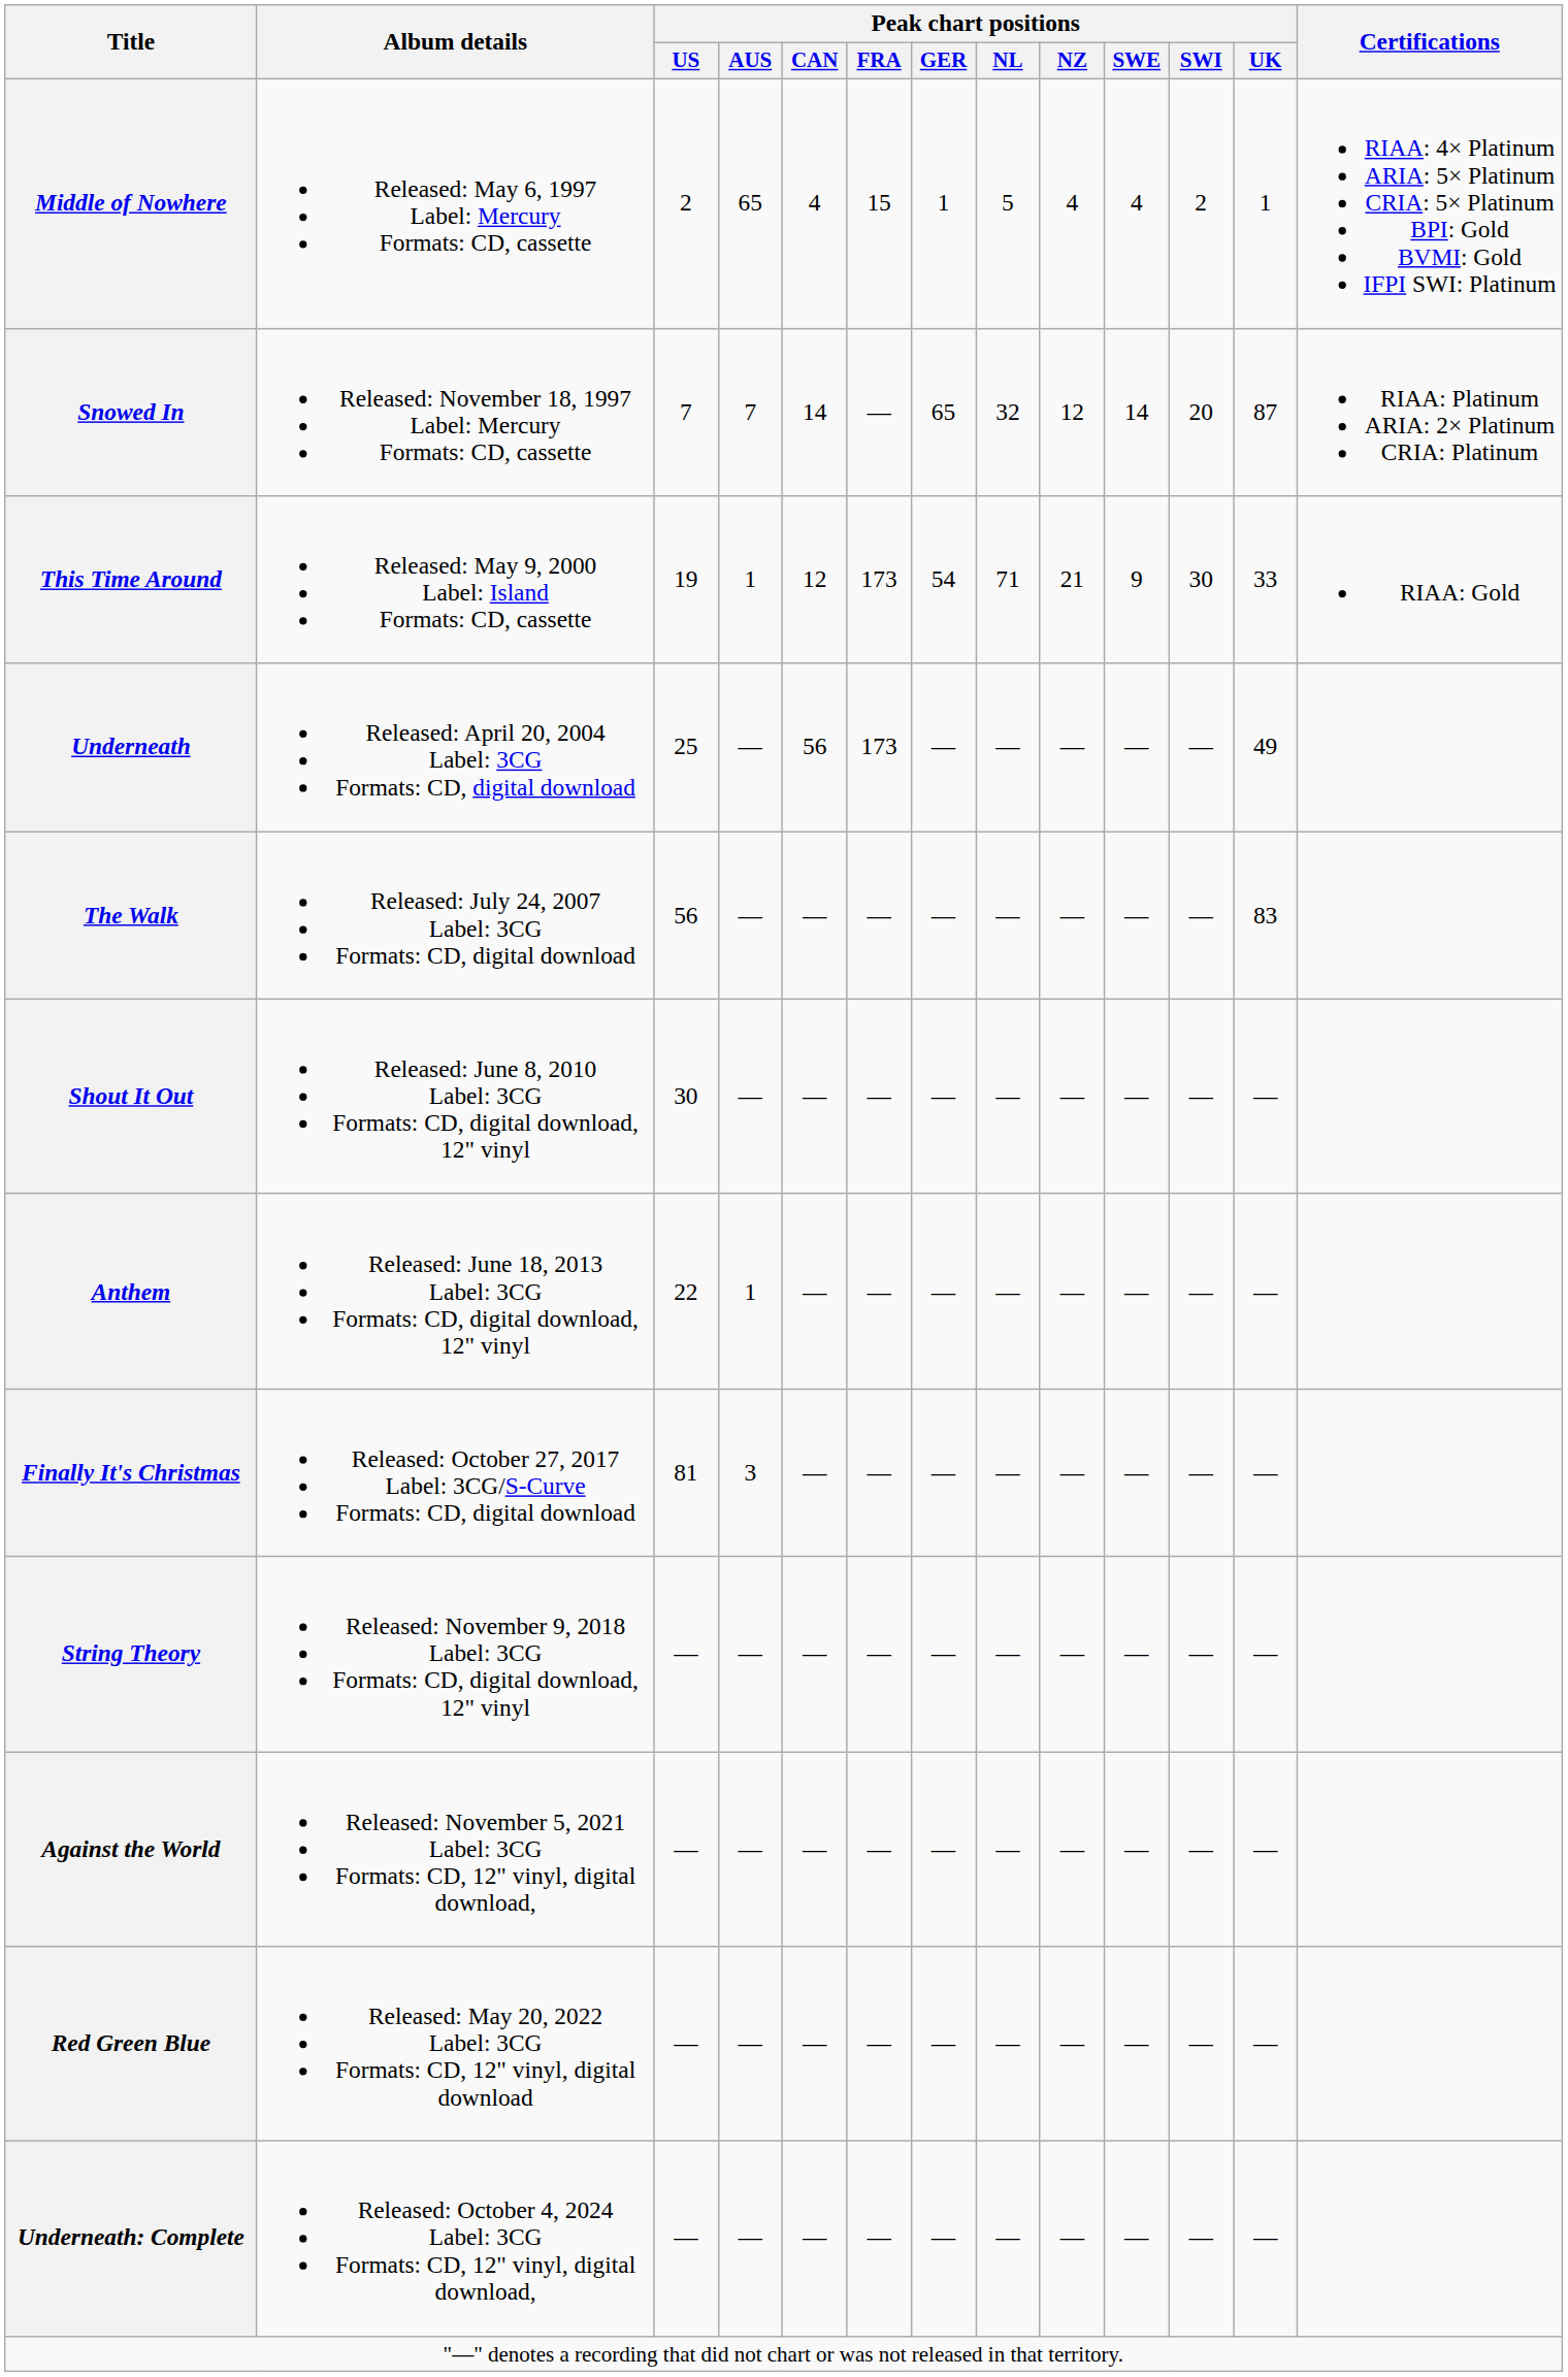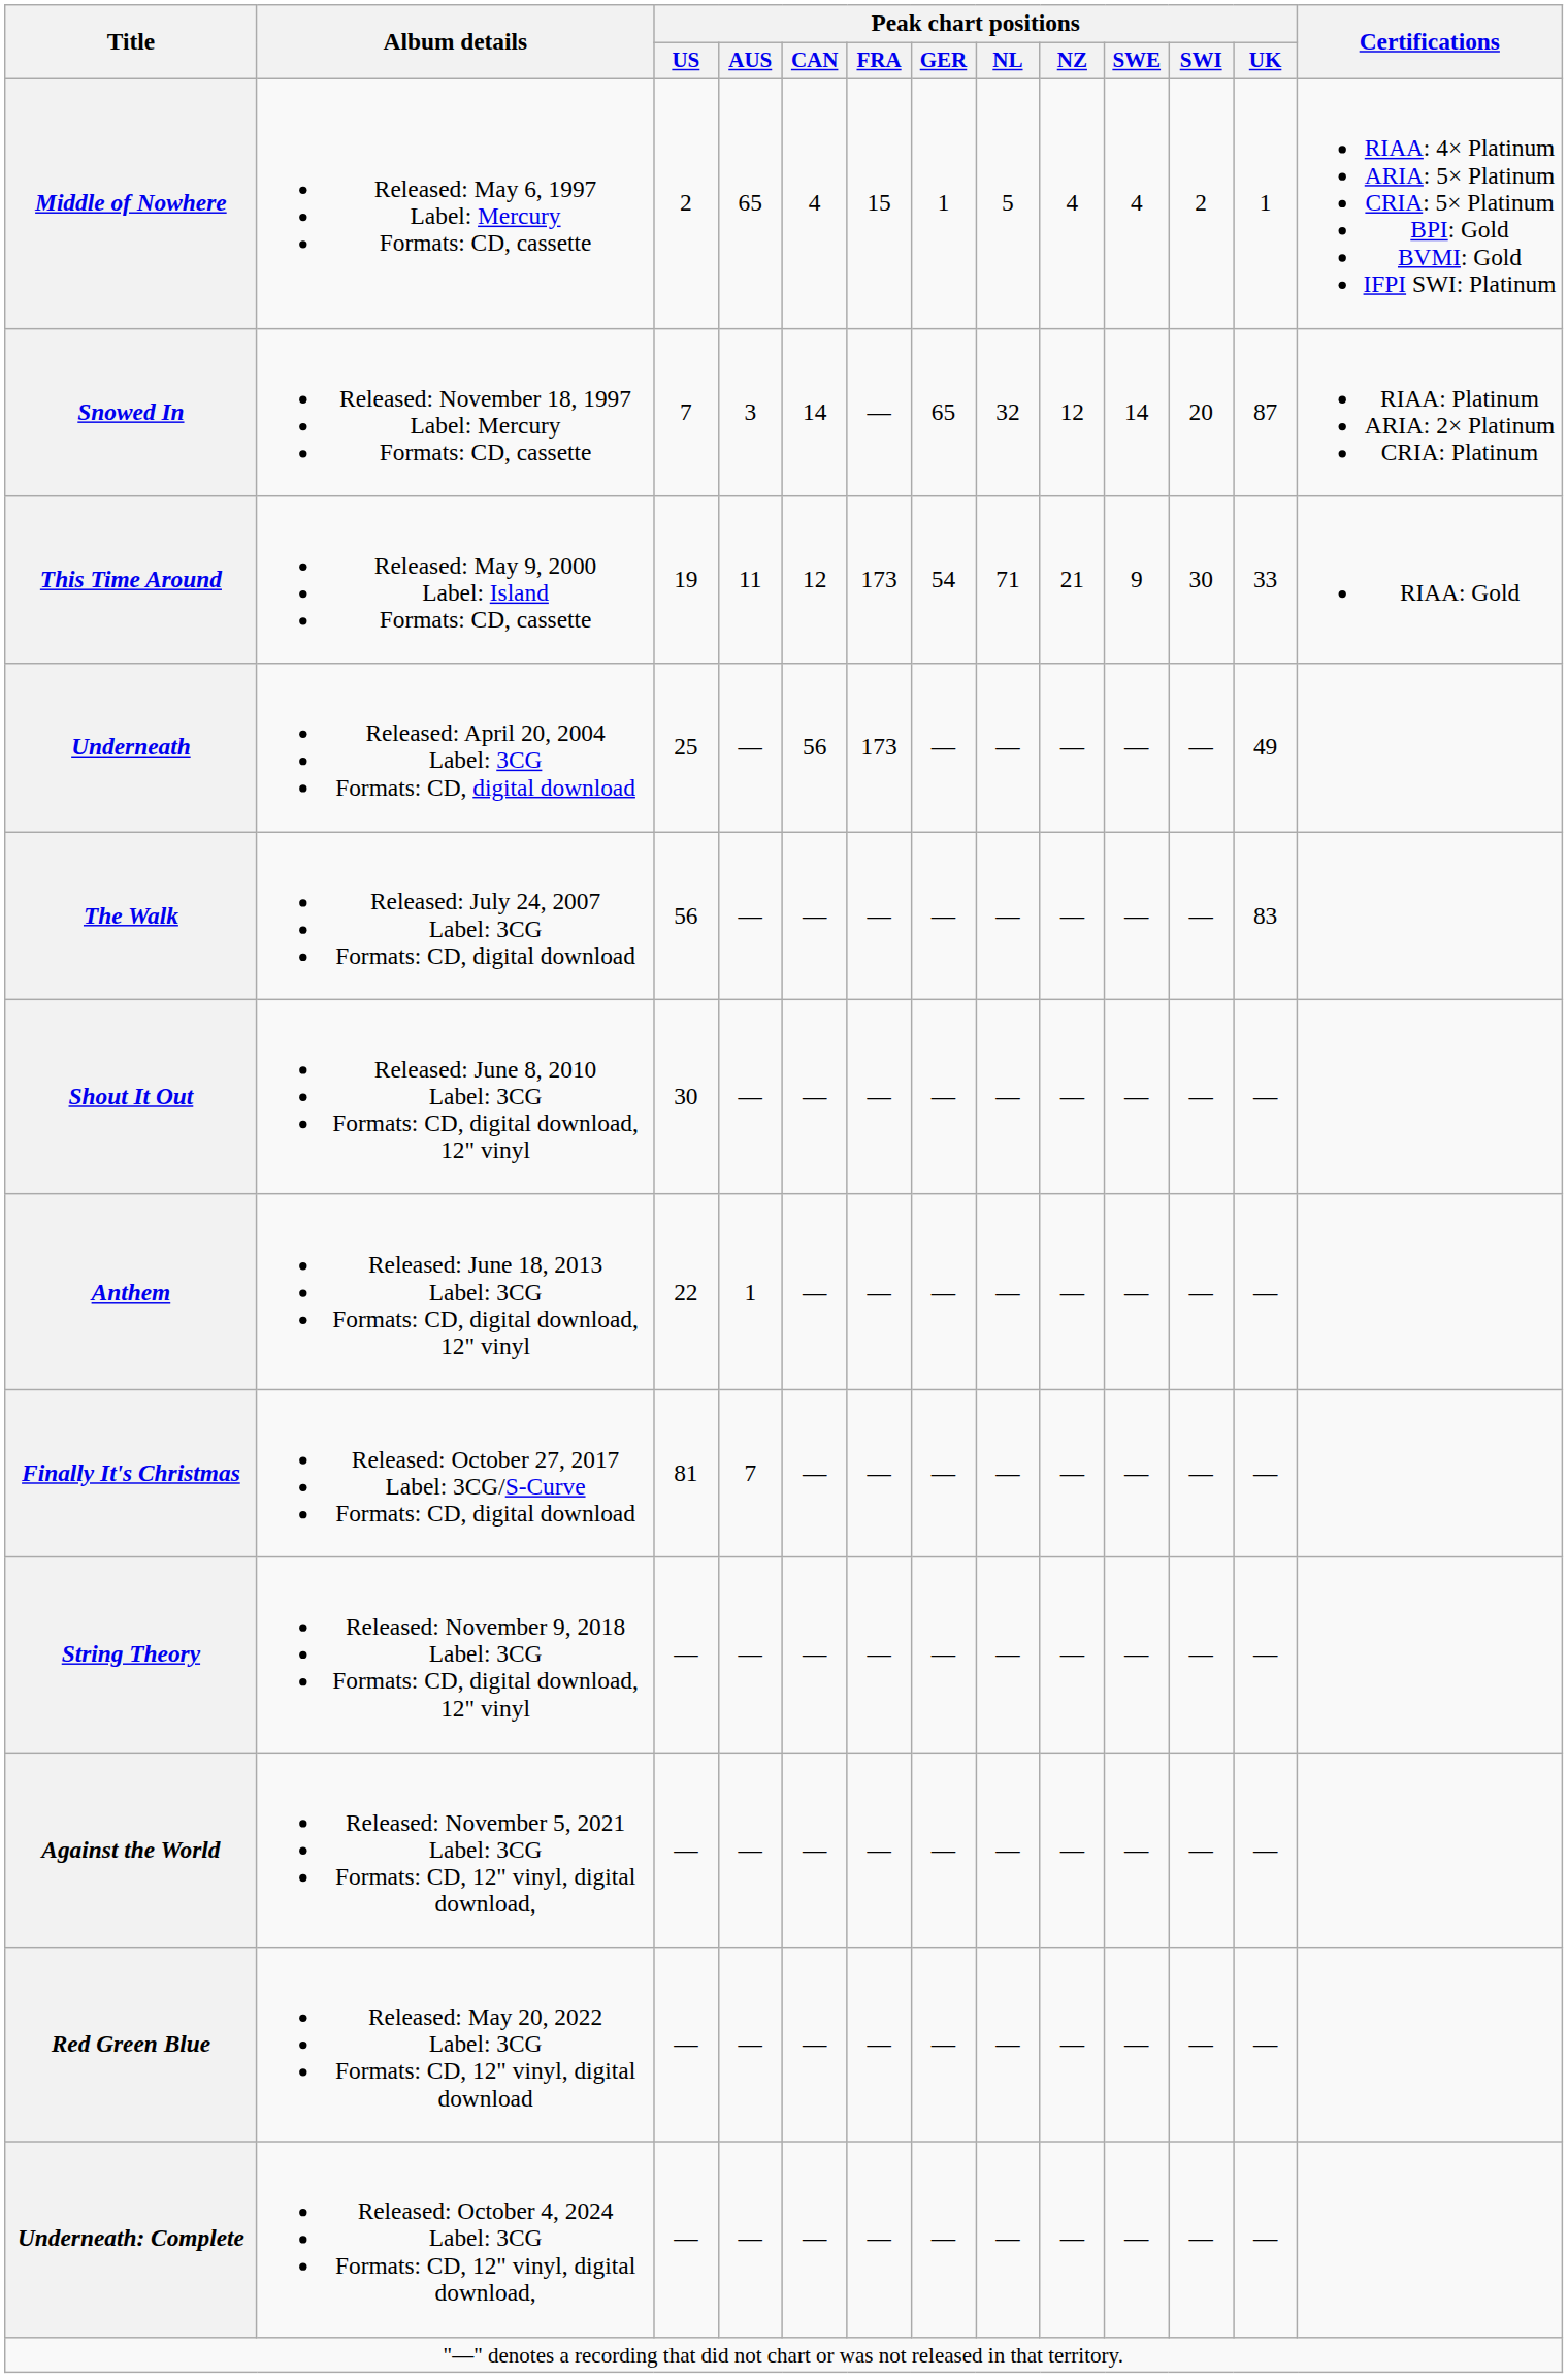Snowed In | Peak chart positions / AUS: 7 -> 3
This Time Around | Peak chart positions / AUS: 1 -> 11
Finally It's Christmas | Peak chart positions / AUS: 3 -> 7
